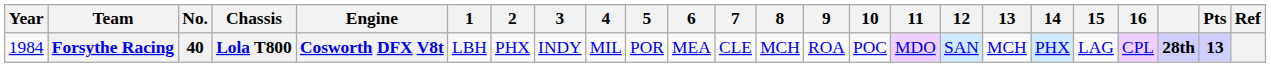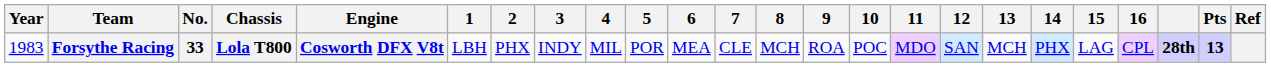Forsythe Racing | Year: 1984 -> 1983
Forsythe Racing | No.: 40 -> 33
